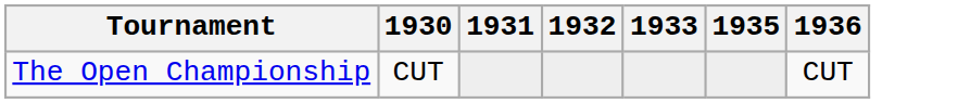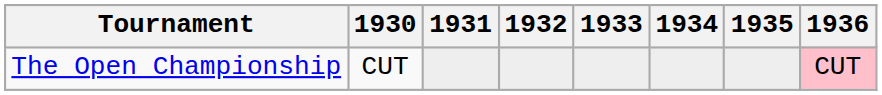+ column: 1934
The Open Championship | 1936: no background -> pink background
